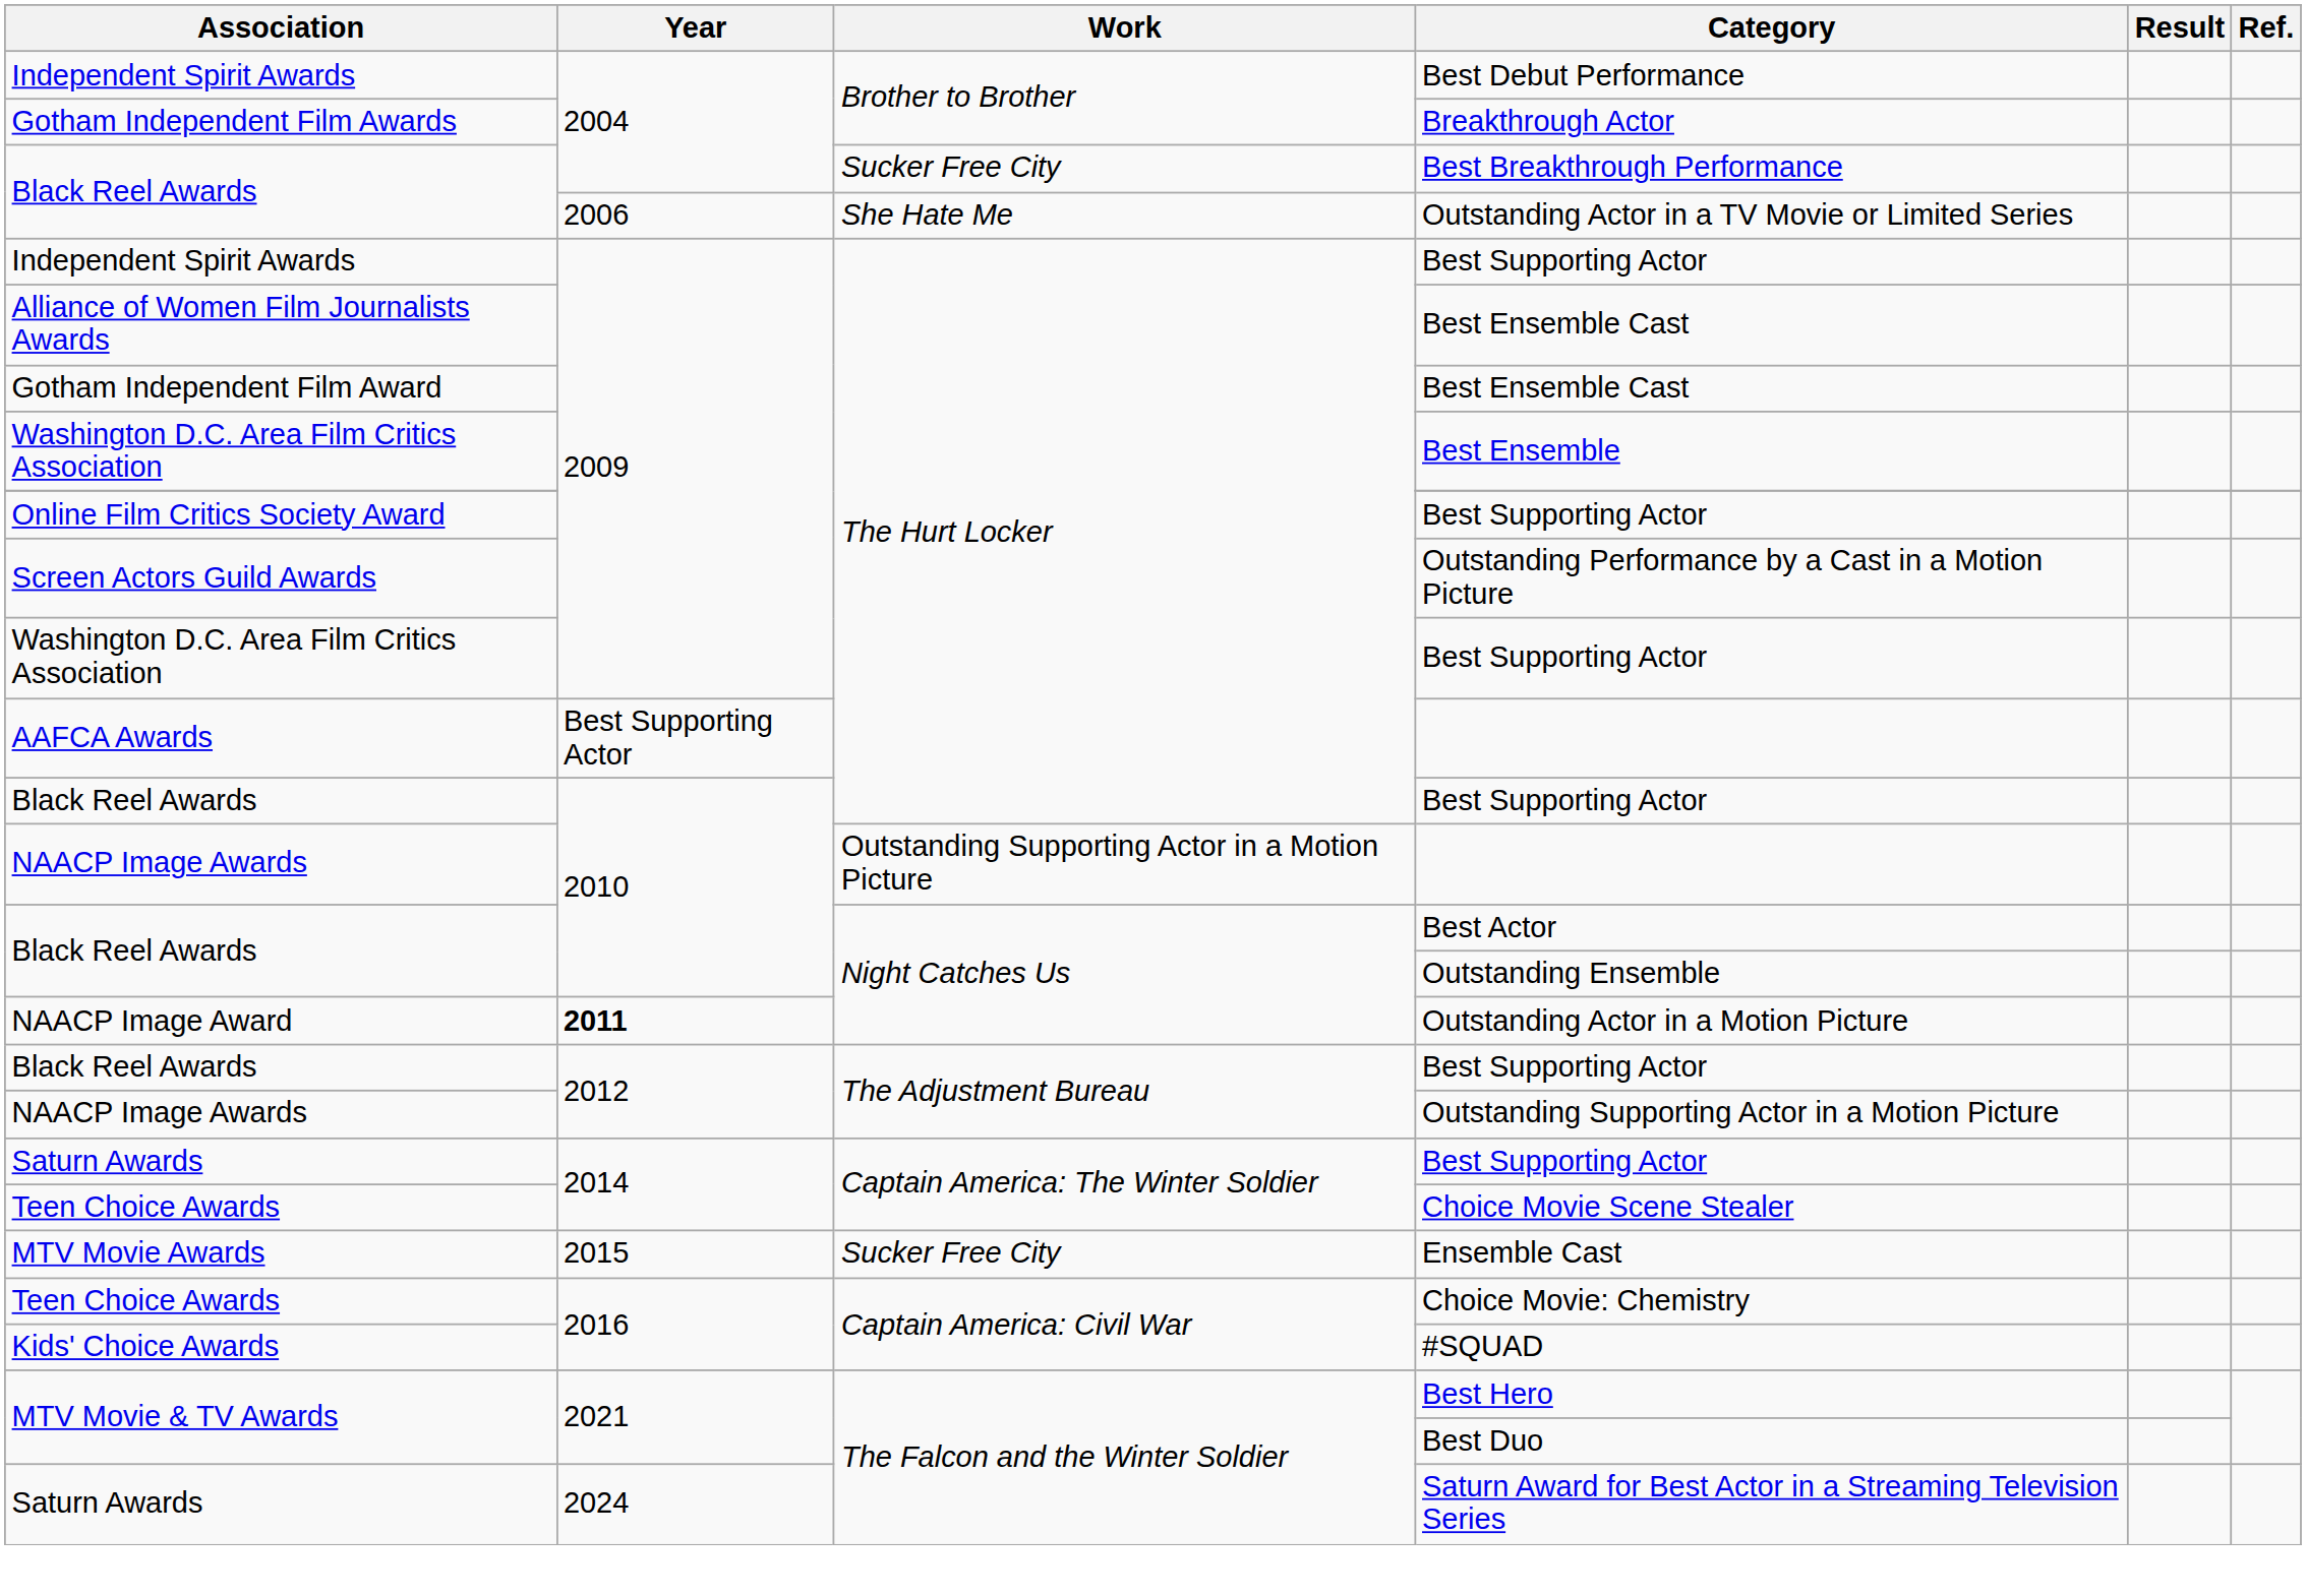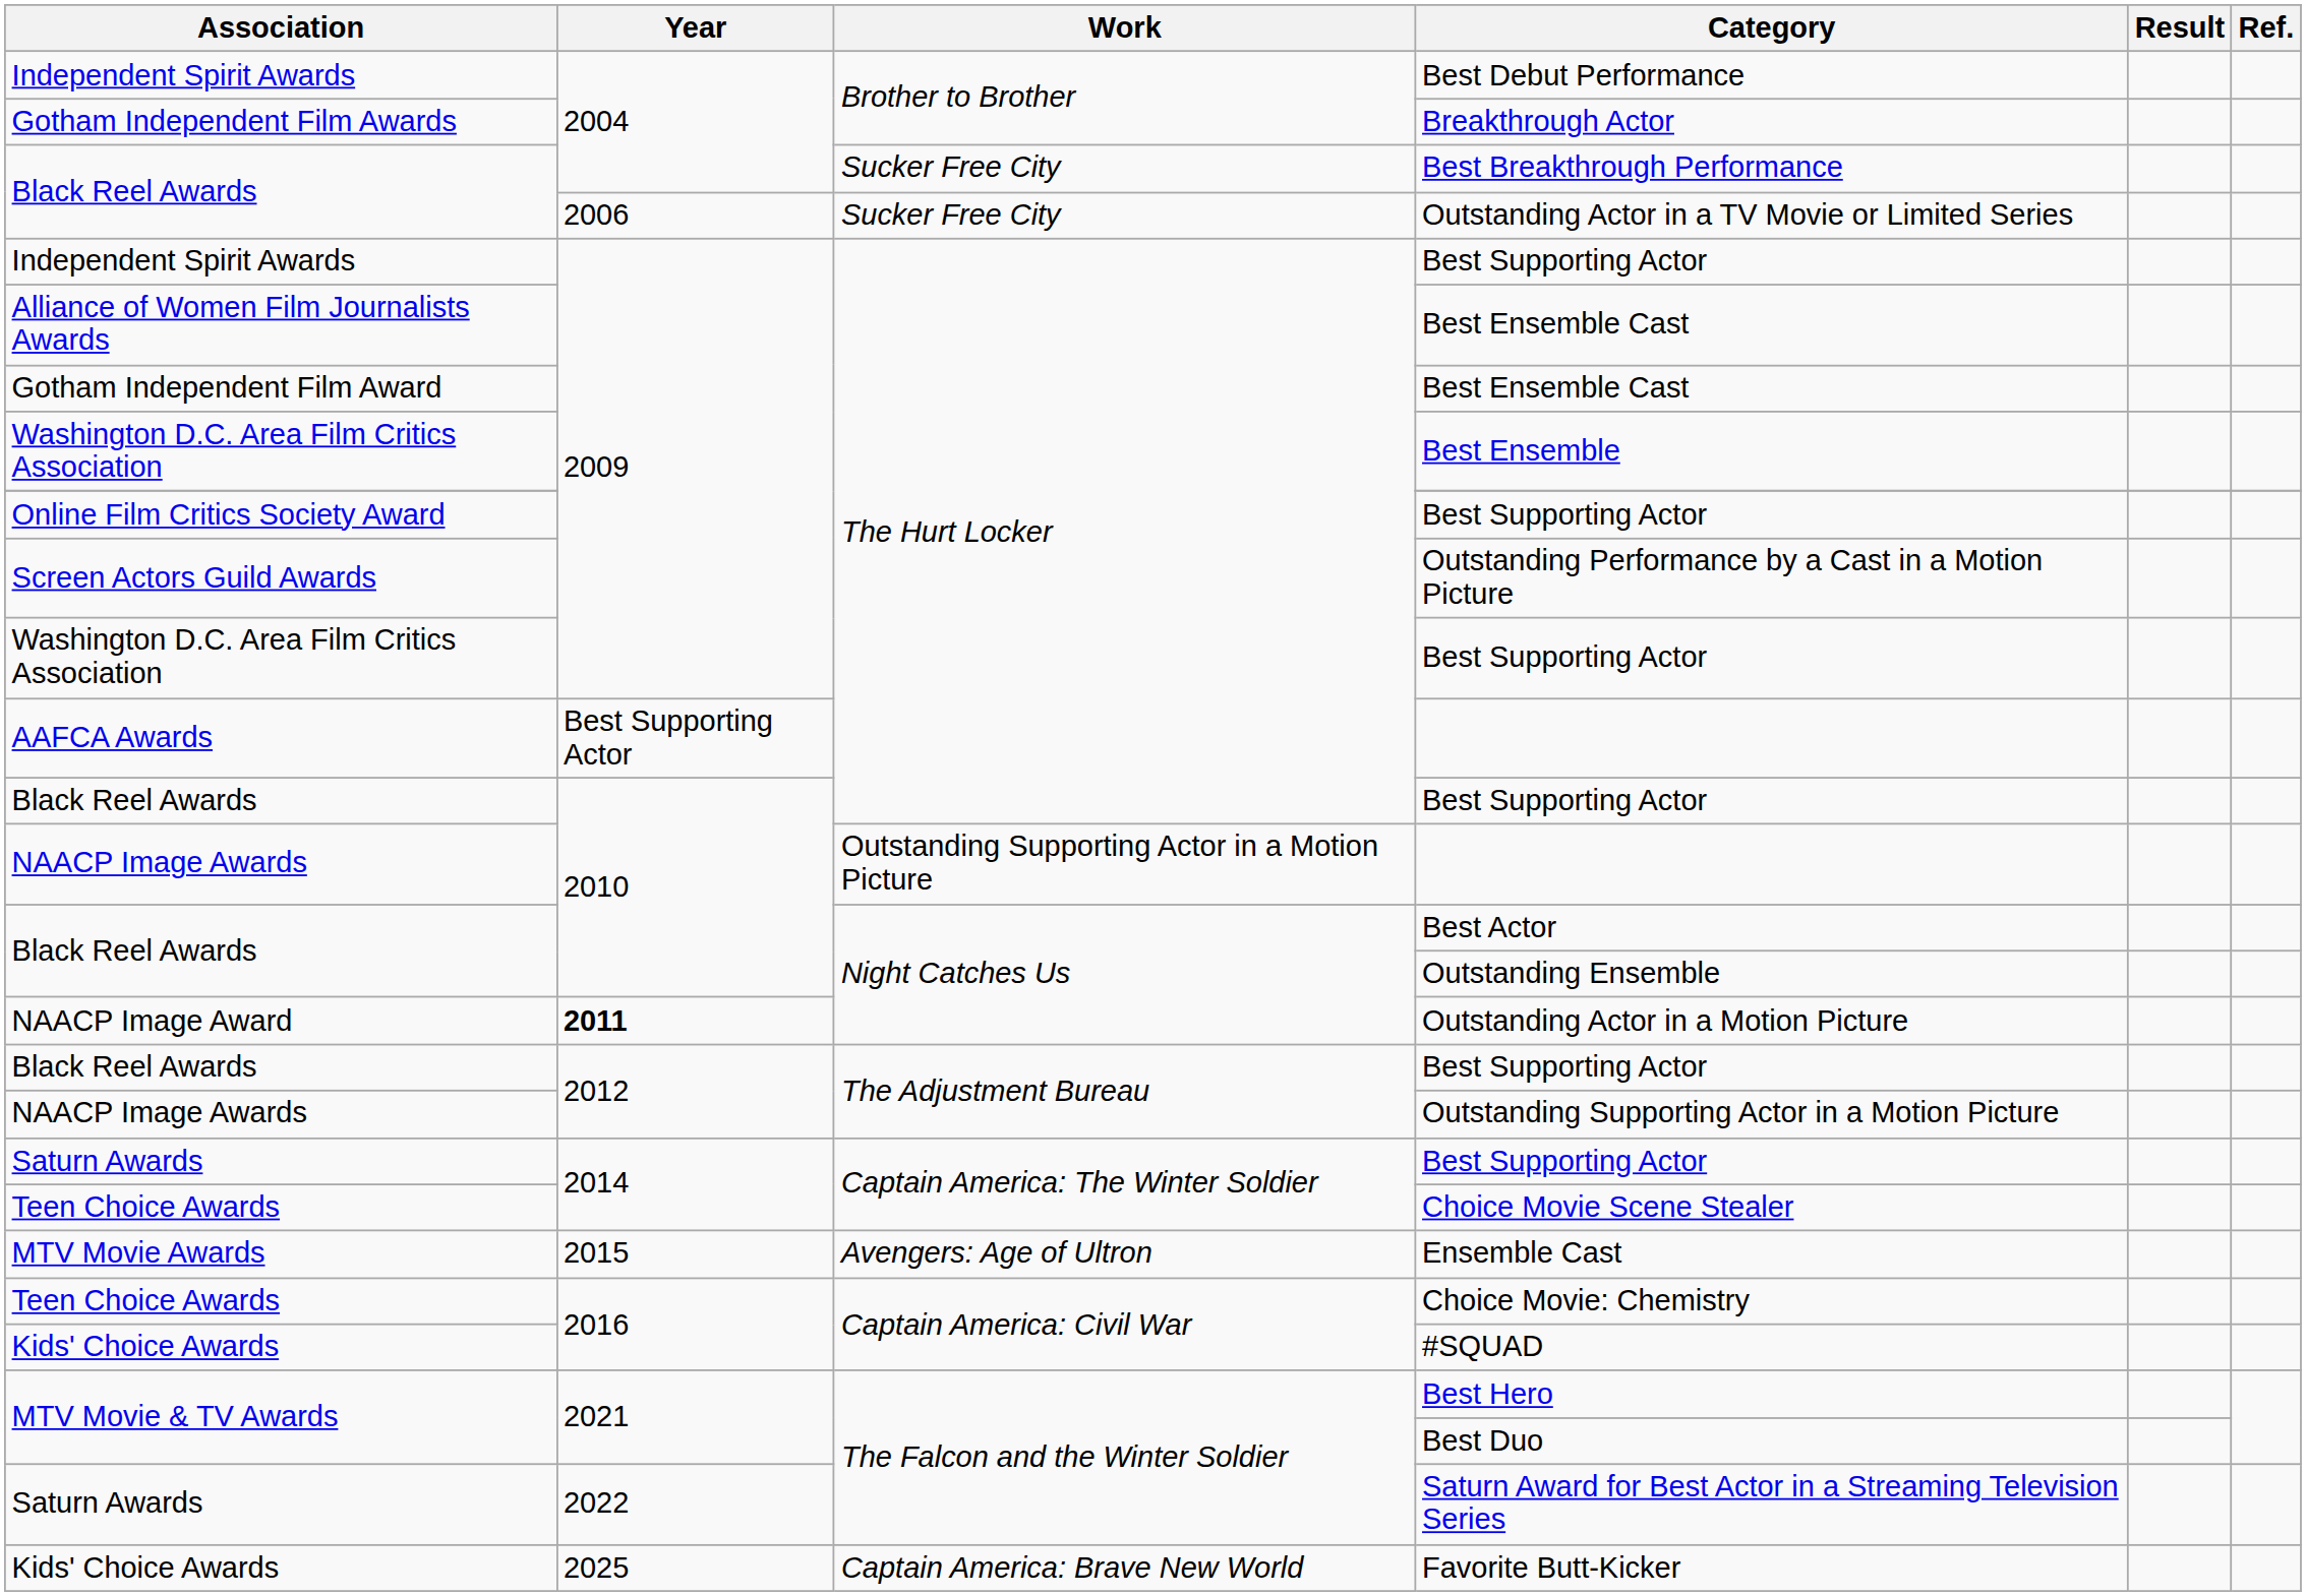Outstanding Actor in a TV Movie or Limited Series | Work: She Hate Me -> Sucker Free City
Ensemble Cast | Work: Sucker Free City -> Avengers: Age of Ultron
Saturn Award for Best Actor in a Streaming Television Series | Year: 2024 -> 2022
+ row: Kids' Choice Awards | 2025 | Captain America: Brave New World | Favorite Butt-Kicker
